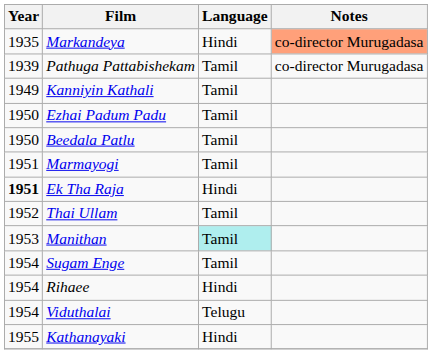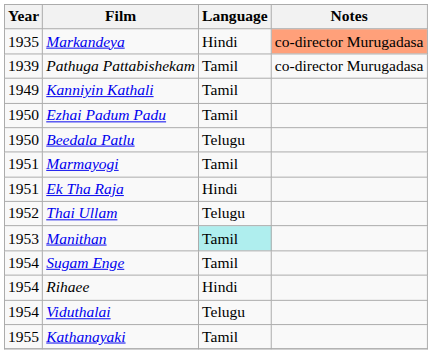Beedala Patlu | Language: Tamil -> Telugu
Ek Tha Raja | Year: bold -> normal
Thai Ullam | Language: Tamil -> Telugu
Kathanayaki | Language: Hindi -> Tamil
